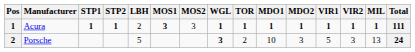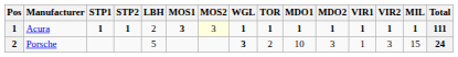Acura | MOS2: no background -> lightyellow background
Porsche | VIR1: 5 -> 1
Porsche | MIL: 13 -> 15
